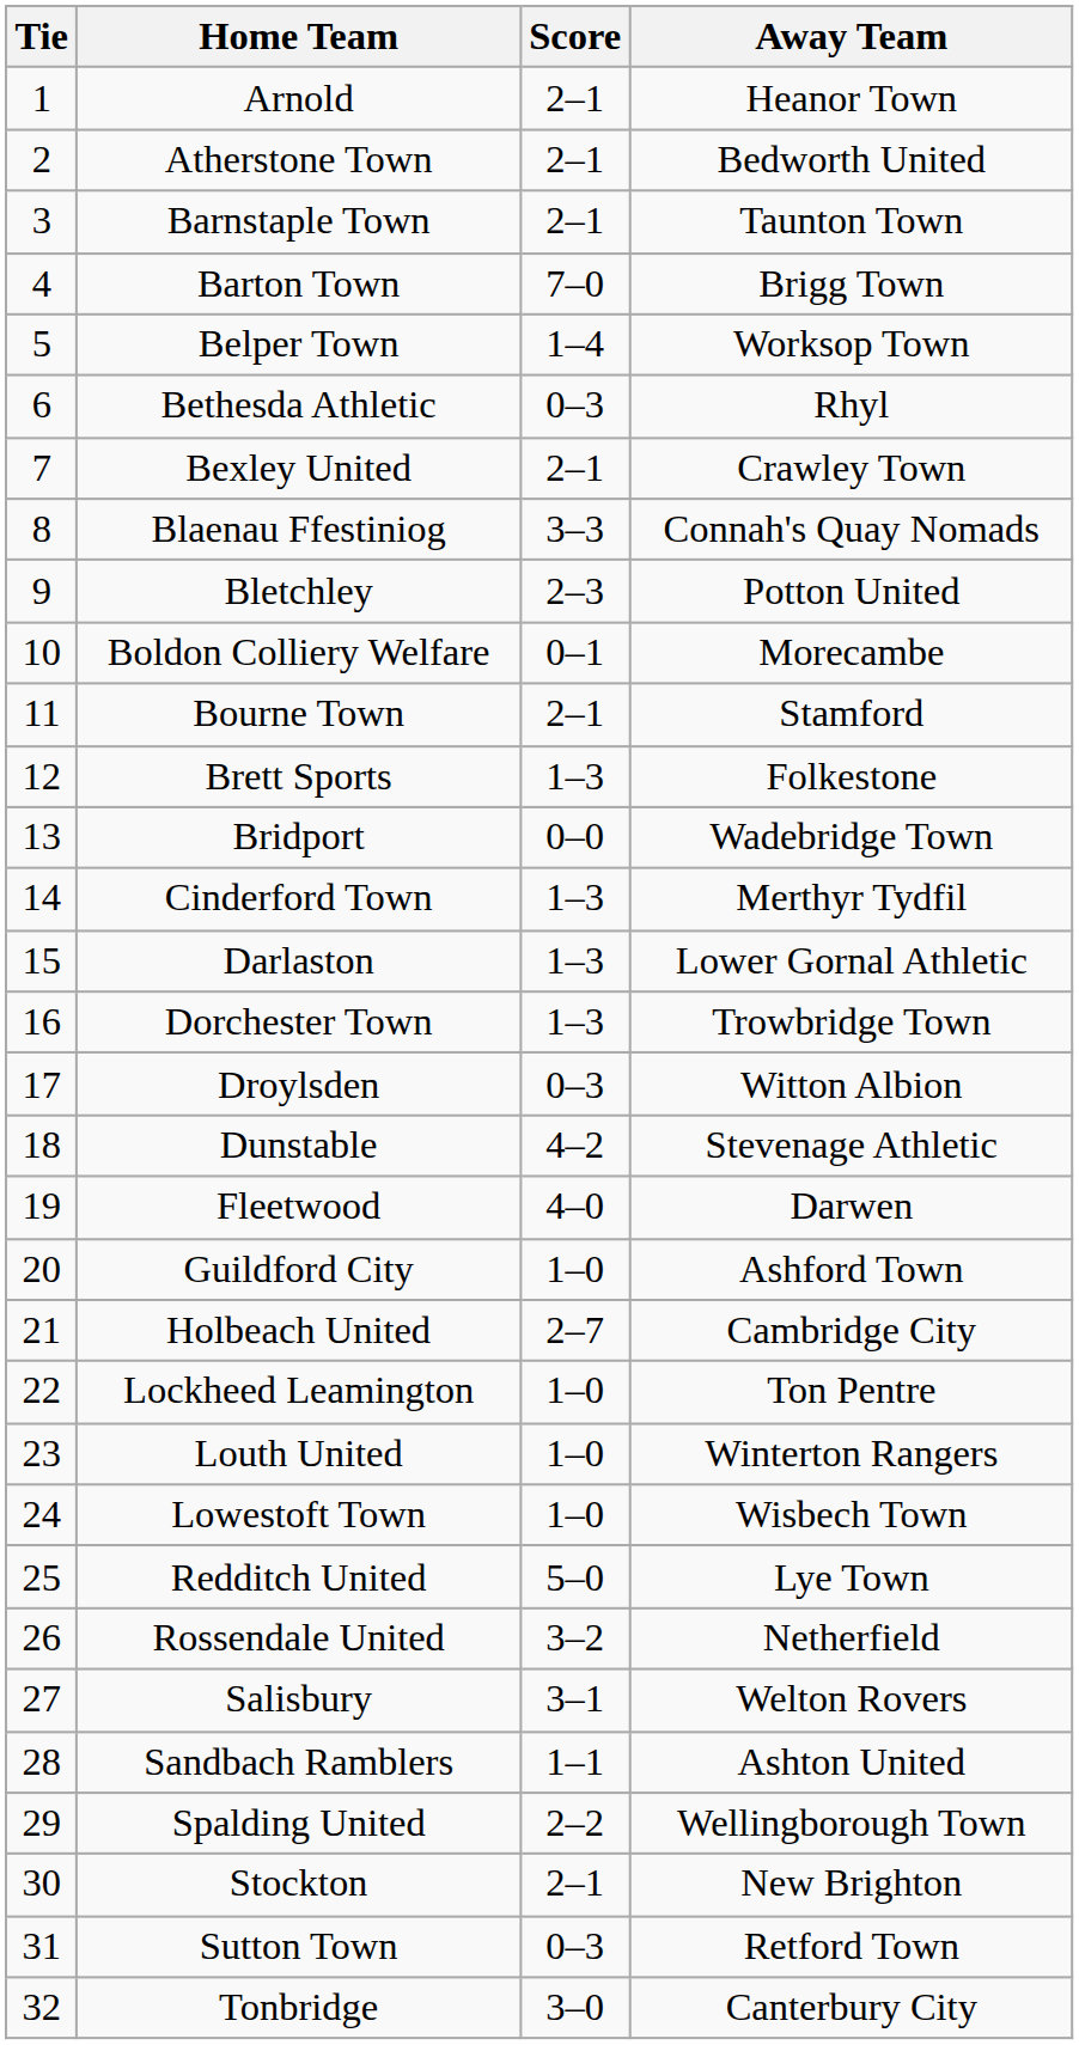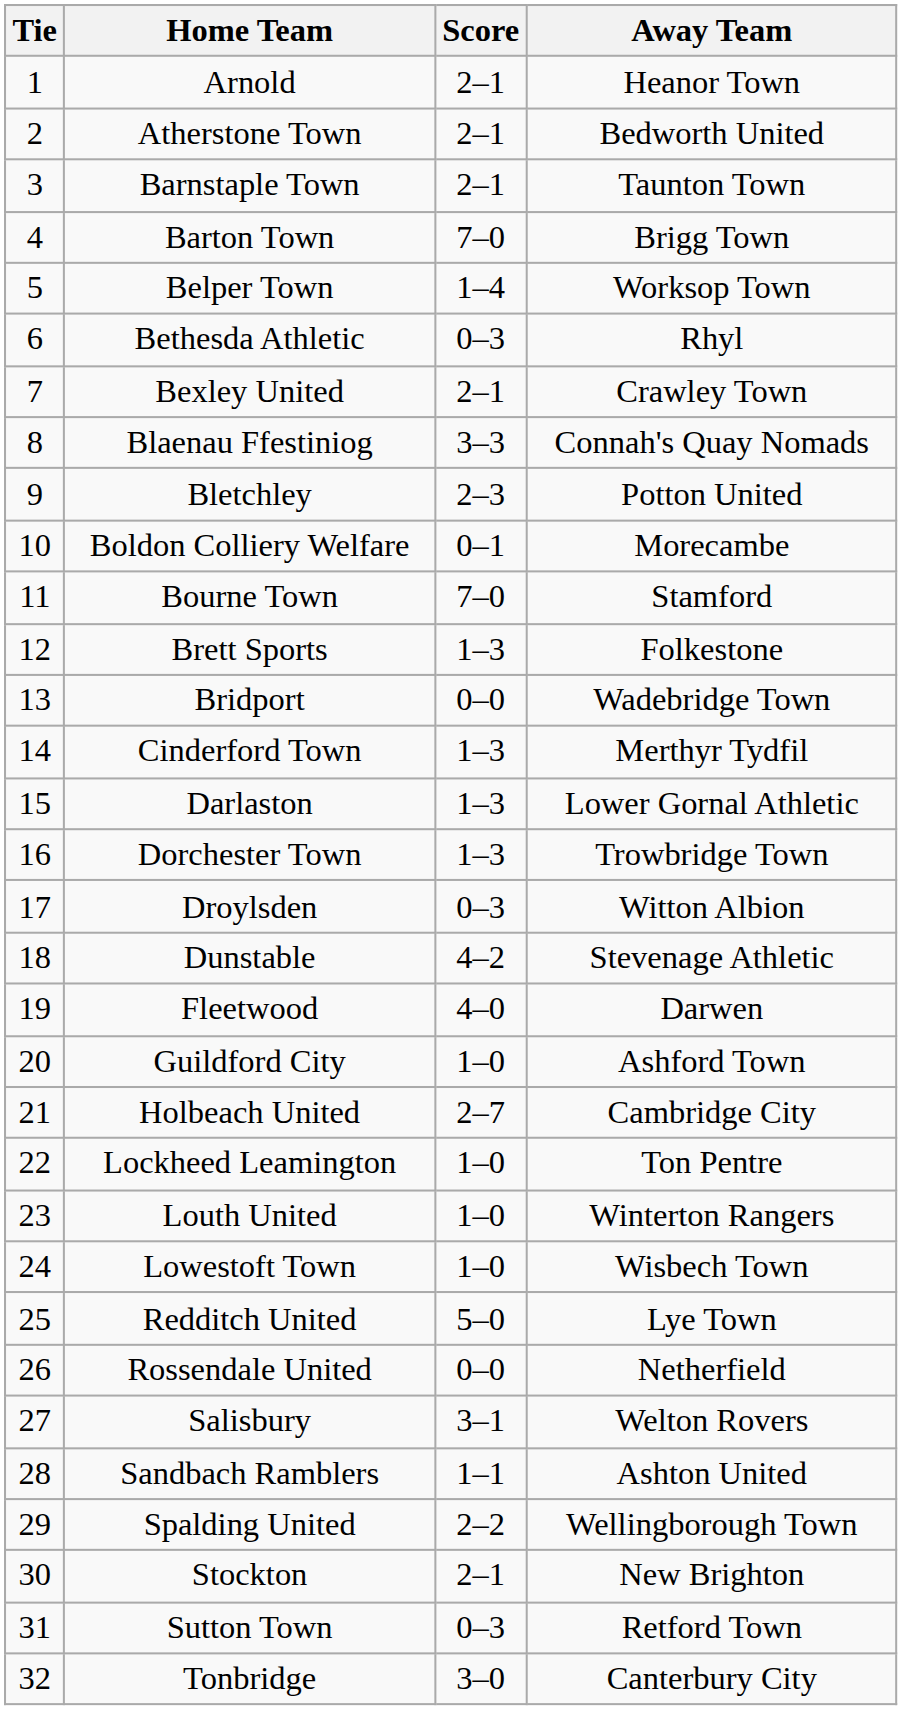Bourne Town | Score: 2–1 -> 7–0
Rossendale United | Score: 3–2 -> 0–0
